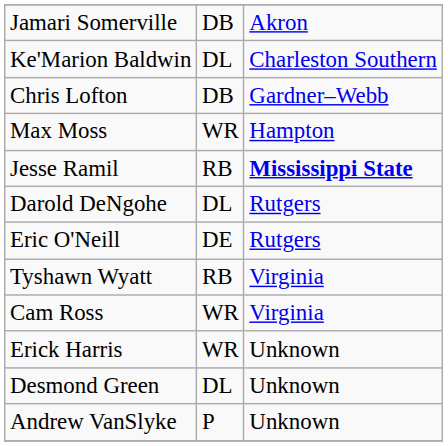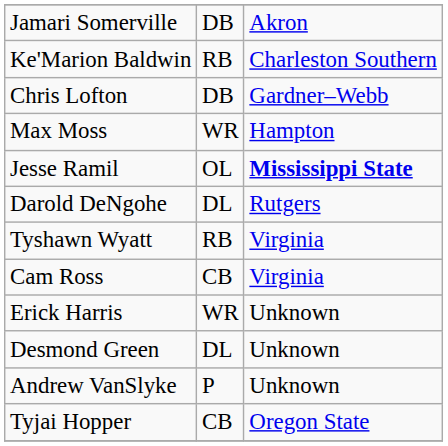Ke'Marion Baldwin | column 2: DL -> RB
Jesse Ramil | column 2: RB -> OL
- row: Eric O'Neill | DE | Rutgers
Cam Ross | column 2: WR -> CB
+ row: Tyjai Hopper | CB | Oregon State
